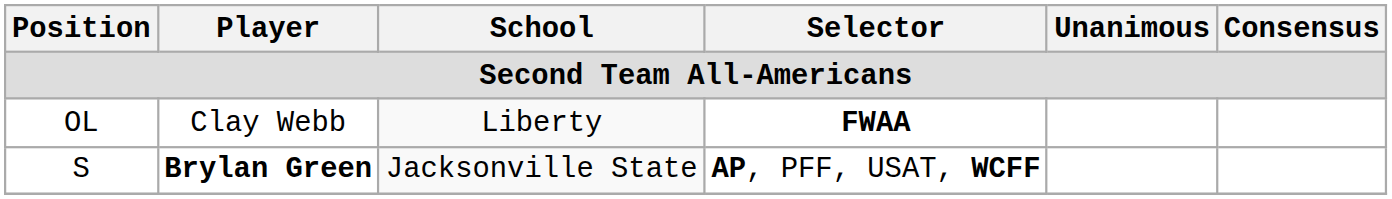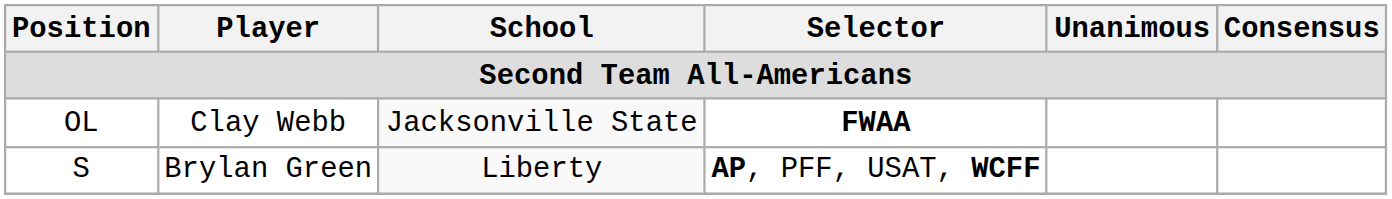OL | School: Liberty -> Jacksonville State
S | Player: bold -> normal
S | School: Jacksonville State -> Liberty
